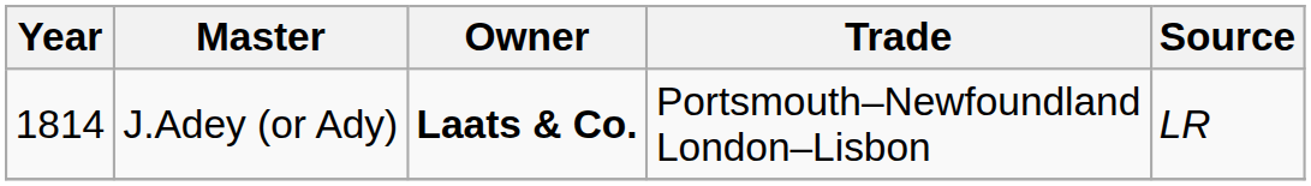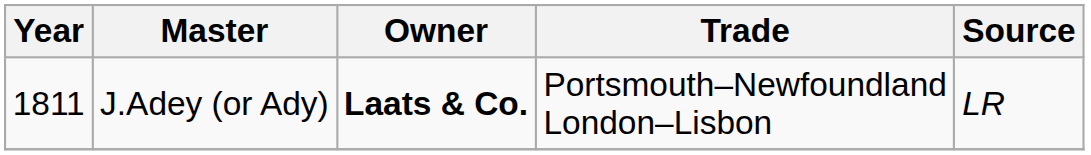J.Adey (or Ady) | Year: 1814 -> 1811
